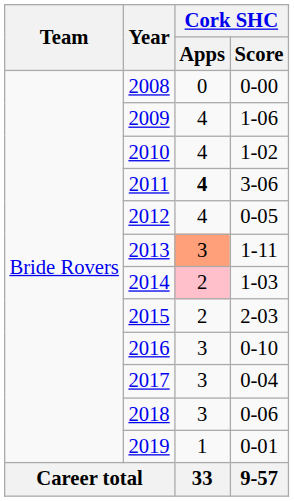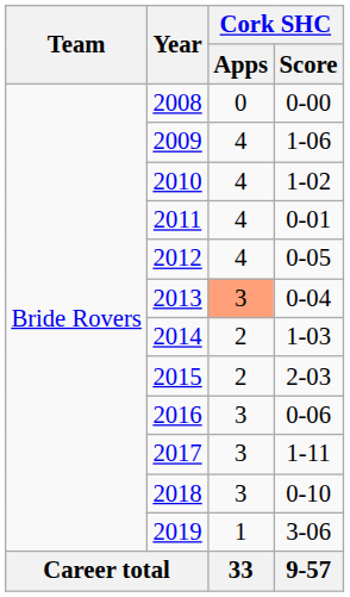2011 | Cork SHC / Apps: bold -> normal
2011 | Cork SHC / Score: 3-06 -> 0-01
2013 | Cork SHC / Score: 1-11 -> 0-04
2014 | Cork SHC / Apps: pink background -> no background
2016 | Cork SHC / Score: 0-10 -> 0-06
2017 | Cork SHC / Score: 0-04 -> 1-11
2018 | Cork SHC / Score: 0-06 -> 0-10
2019 | Cork SHC / Score: 0-01 -> 3-06
